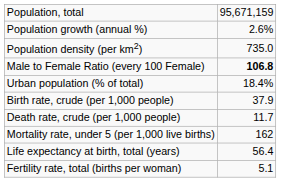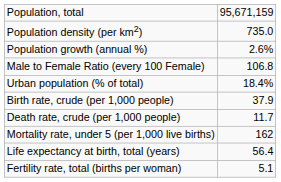rows swapped: Population density (per km2) <-> Population growth (annual %)
Male to Female Ratio (every 100 Female) | column 2: bold -> normal
